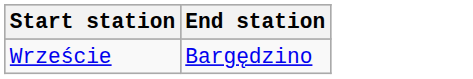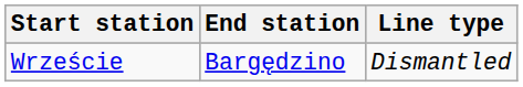+ column: Line type | Dismantled
